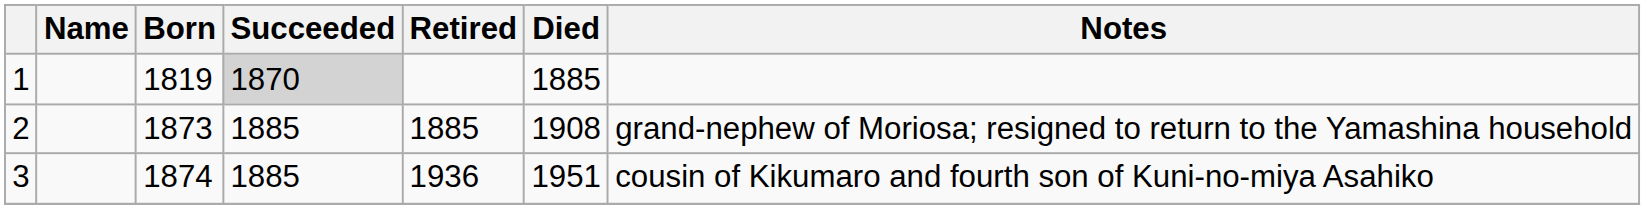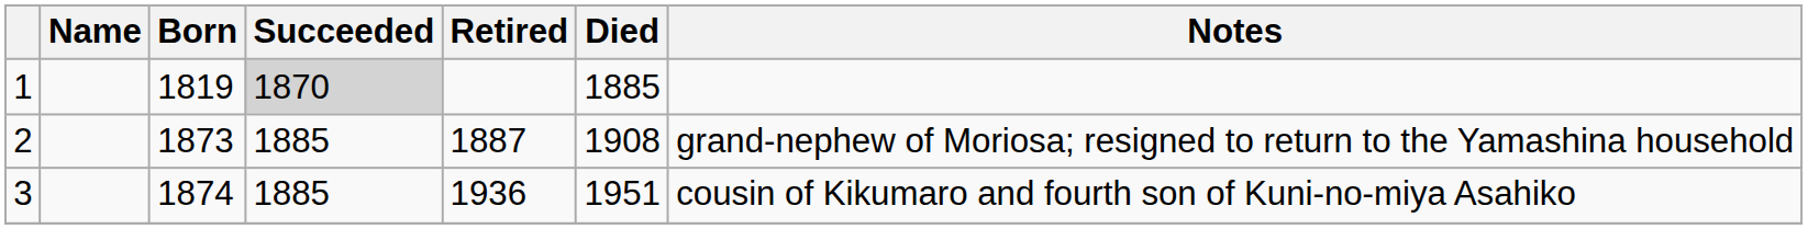2 | Retired: 1885 -> 1887
